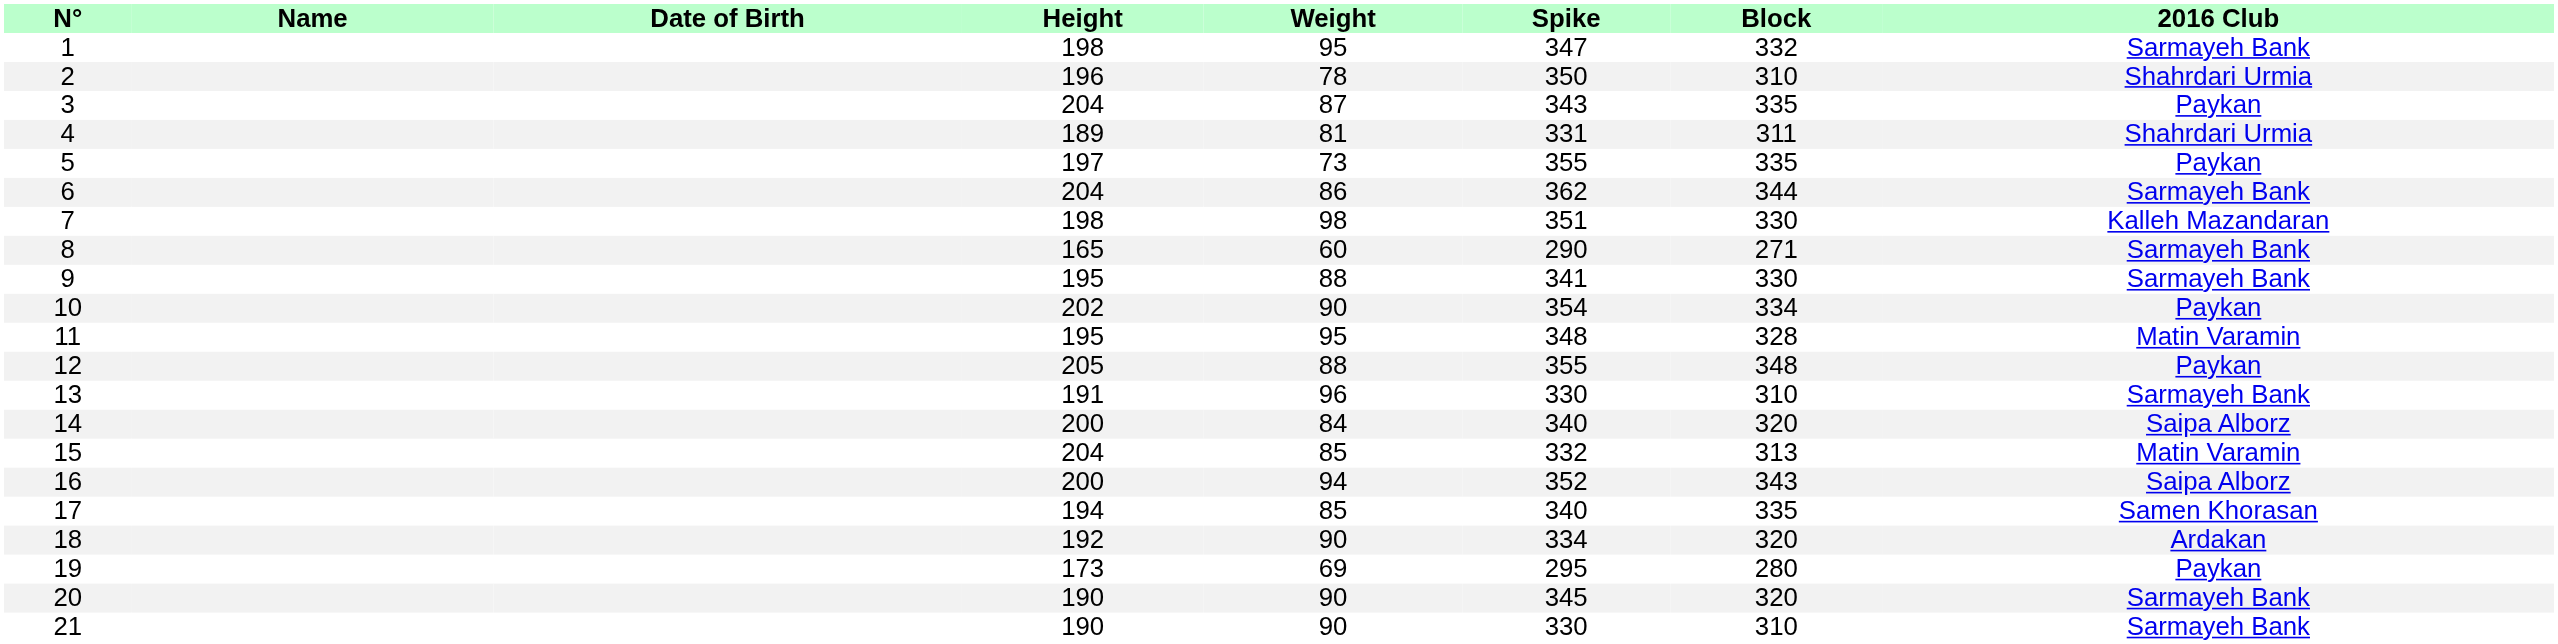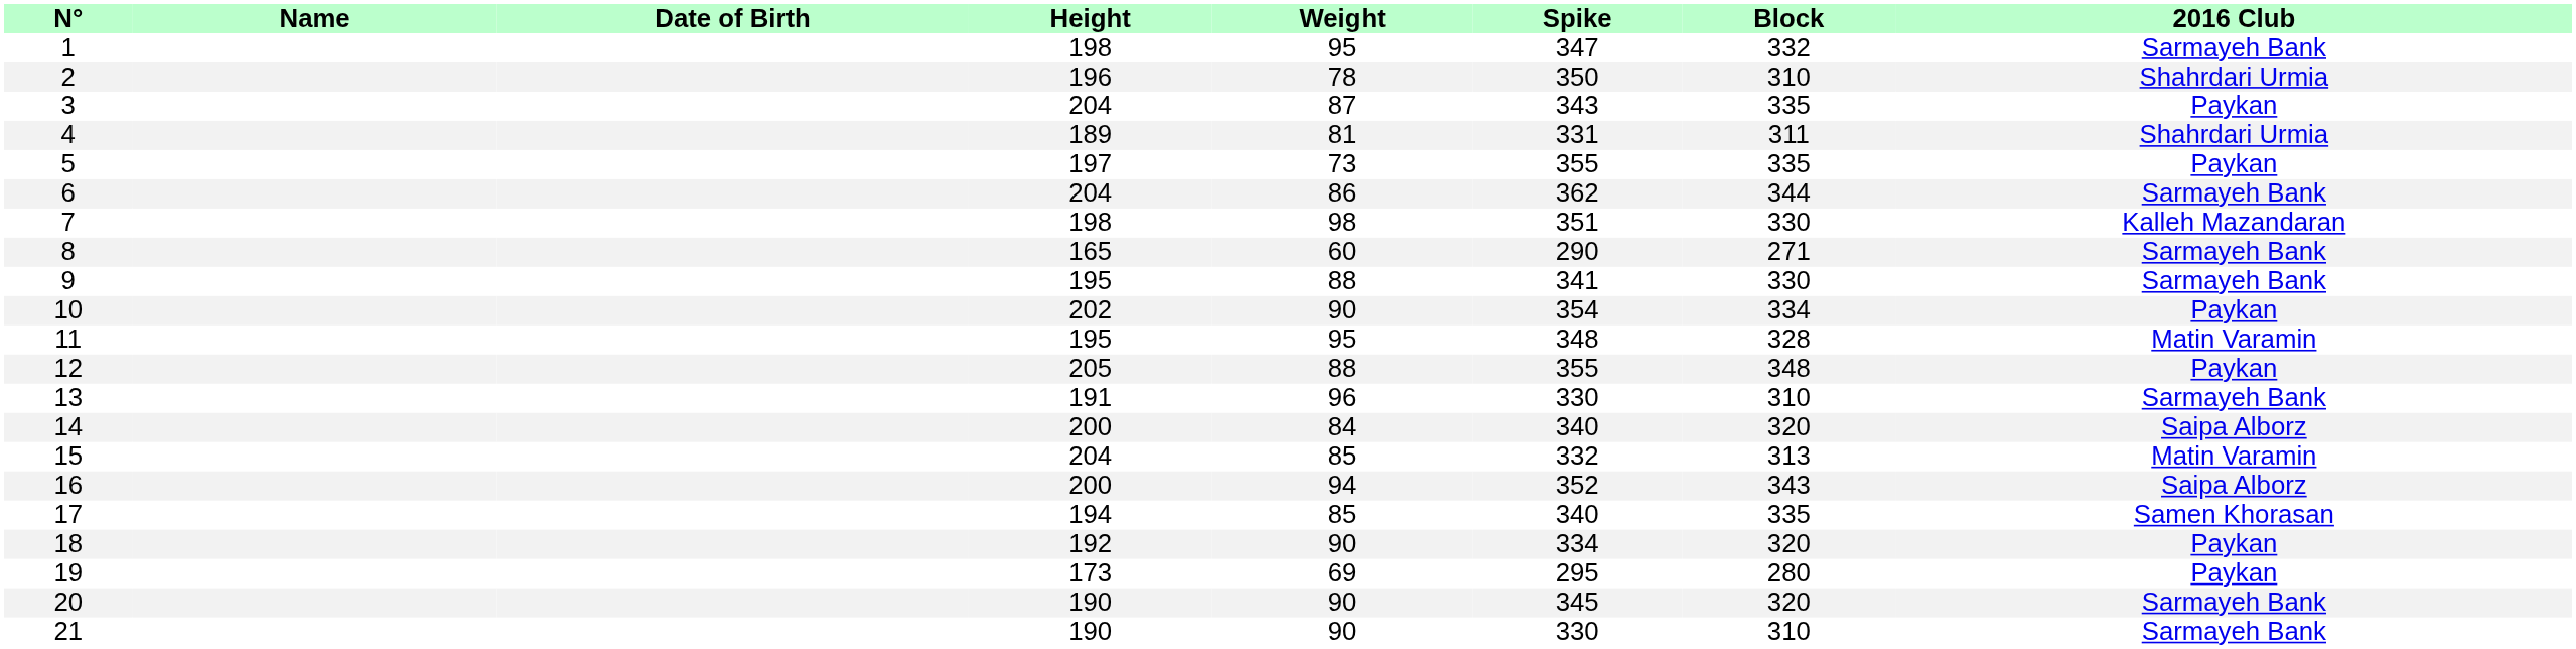18 | 2016 Club: Ardakan -> Paykan
